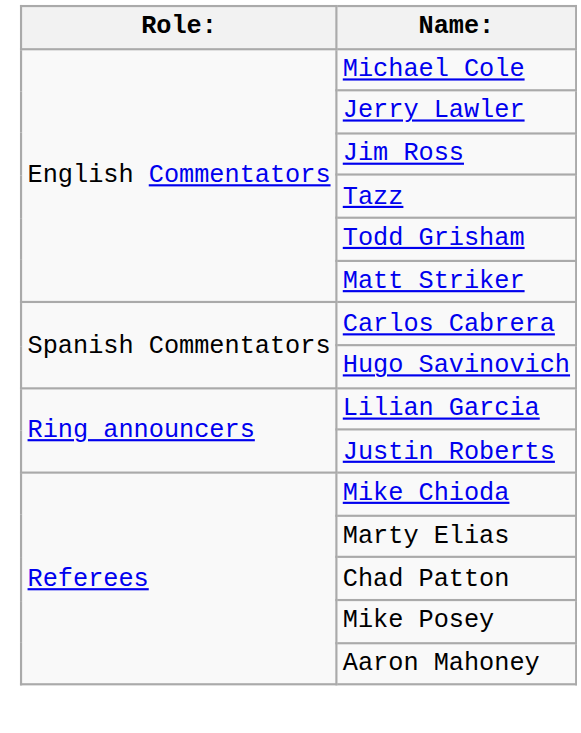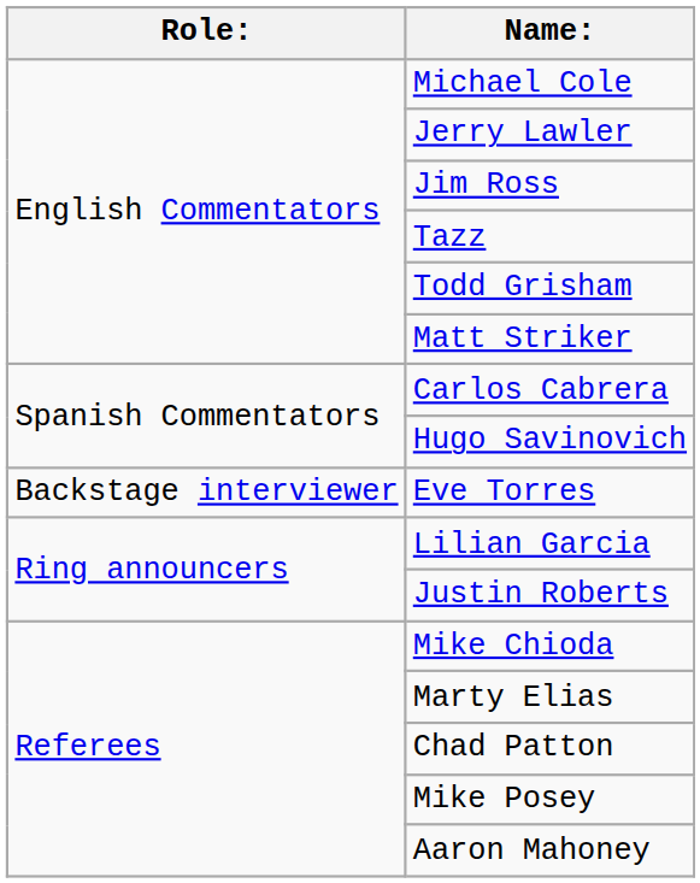+ row: Backstage interviewer | Eve Torres
